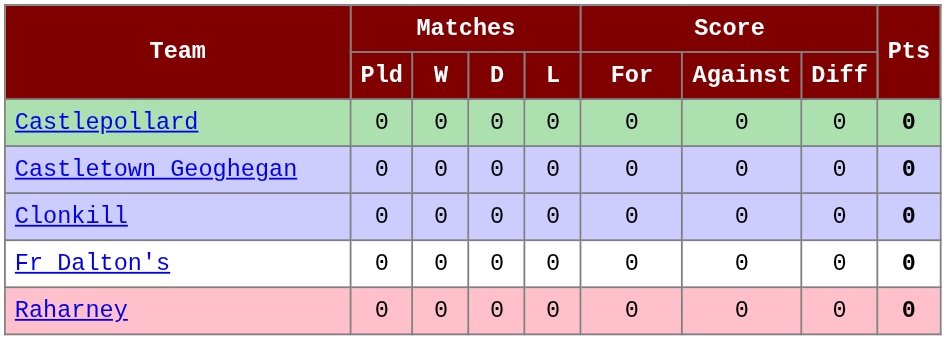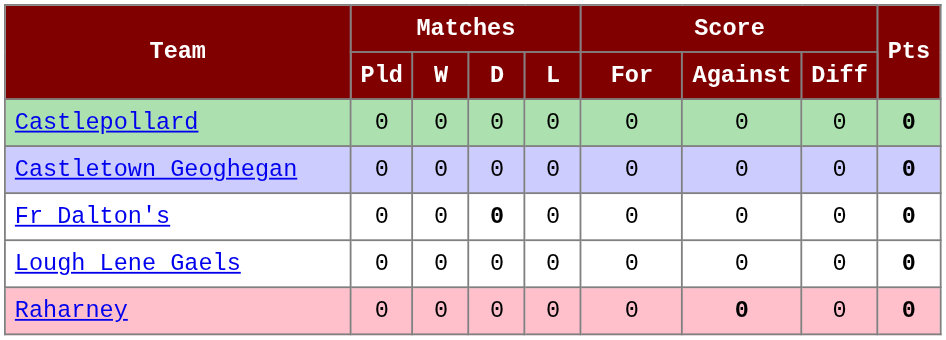- row: Clonkill | 0 | 0 | 0 | 0 | 0 | 0 | 0 | 0
Fr Dalton's | Matches / D: normal -> bold
+ row: Lough Lene Gaels | 0 | 0 | 0 | 0 | 0 | 0 | 0 | 0
Raharney | Score / Against: normal -> bold
